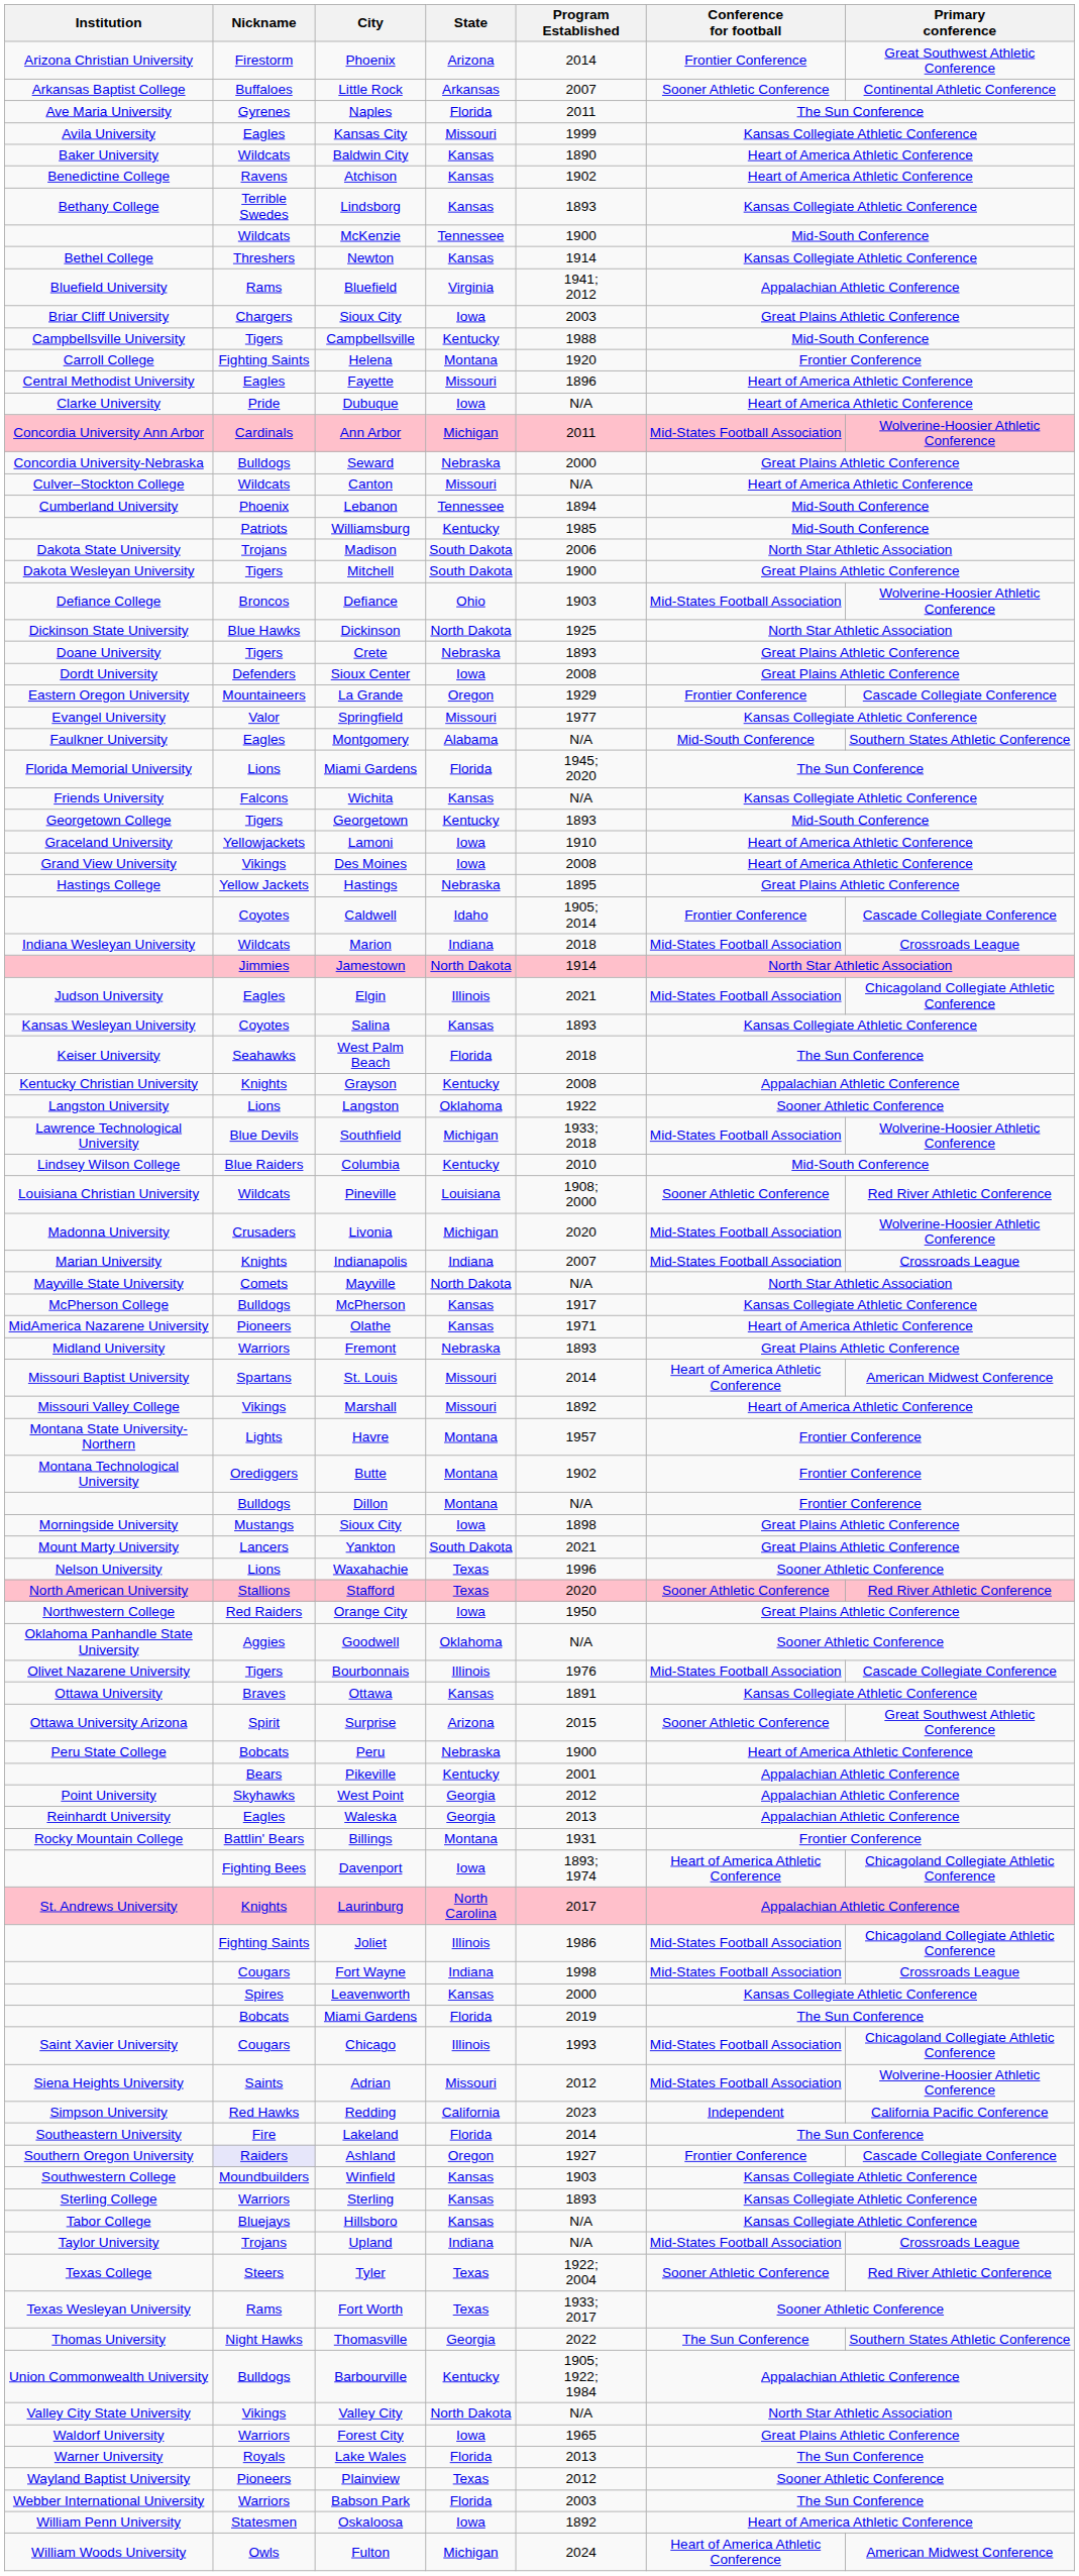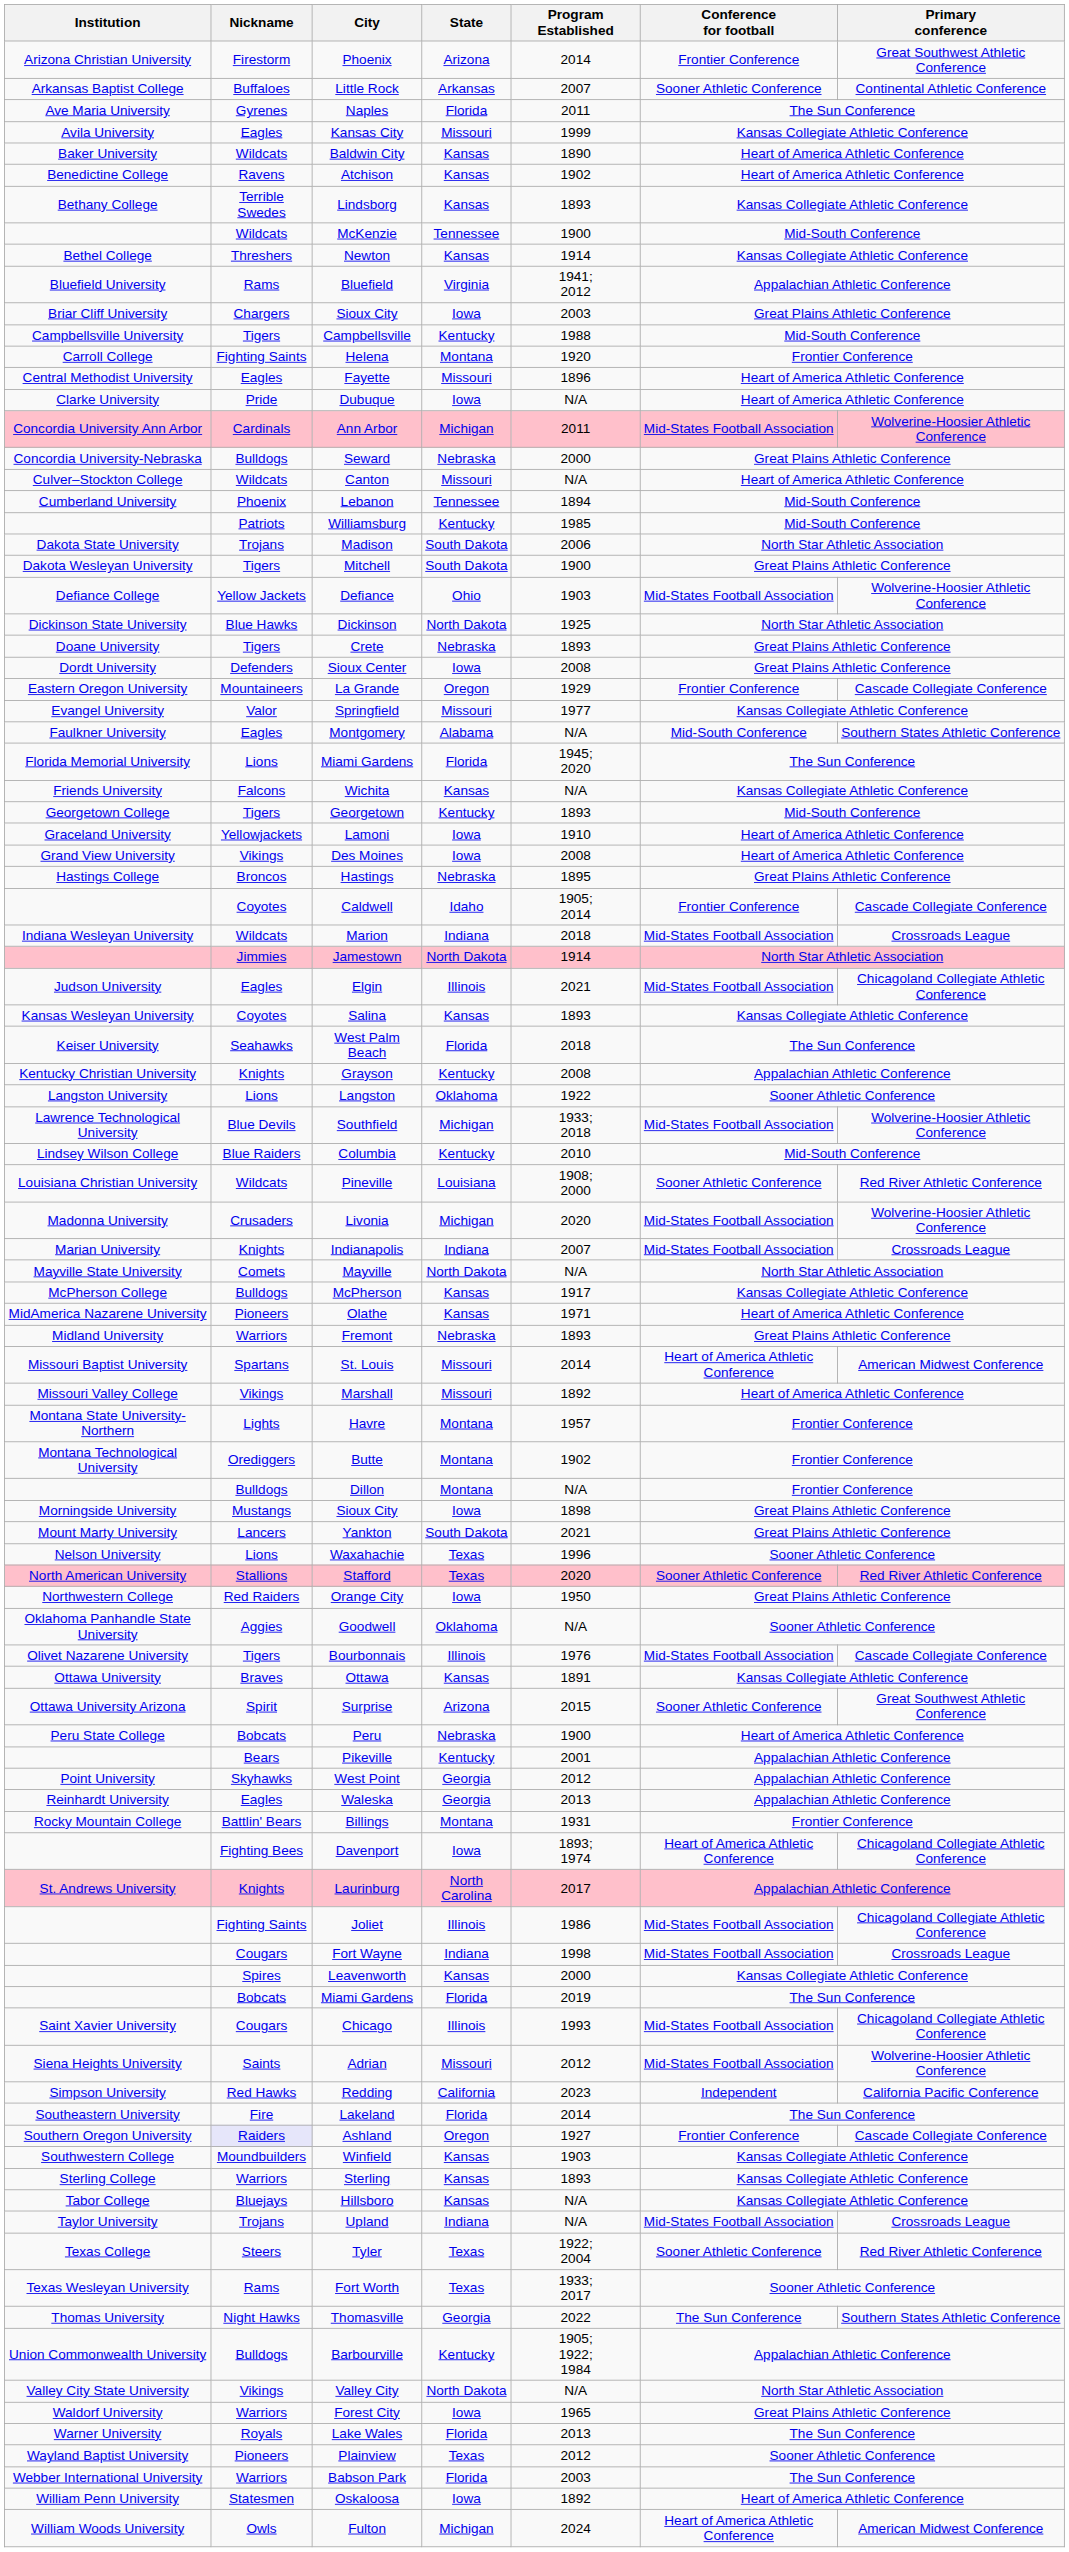Defiance | Nickname: Broncos -> Yellow Jackets
Hastings | Nickname: Yellow Jackets -> Broncos
